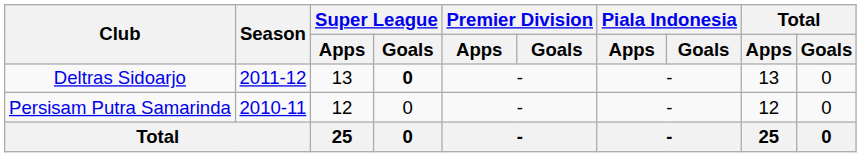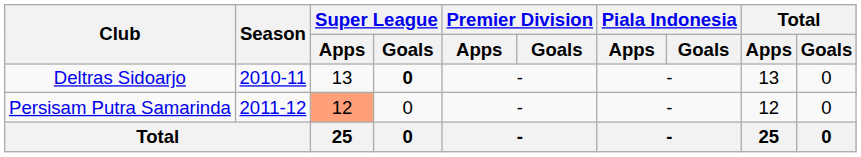Deltras Sidoarjo | Season: 2011-12 -> 2010-11
Persisam Putra Samarinda | Season: 2010-11 -> 2011-12
Persisam Putra Samarinda | Super League / Apps: no background -> lightsalmon background
